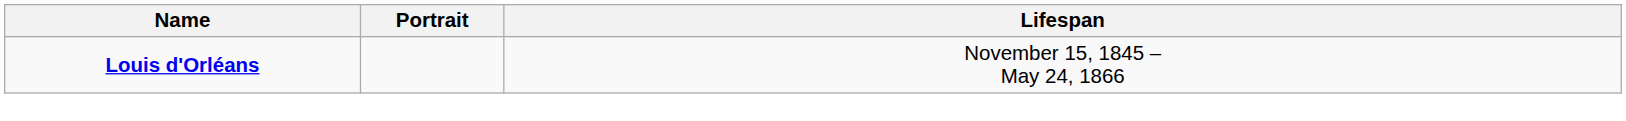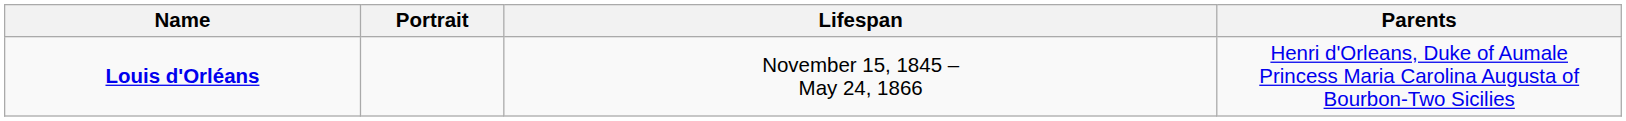+ column: Parents | Henri d'Orleans, Duke of Aumale Princess Maria Carolina Augusta of Bourbon-Two Sicilies
